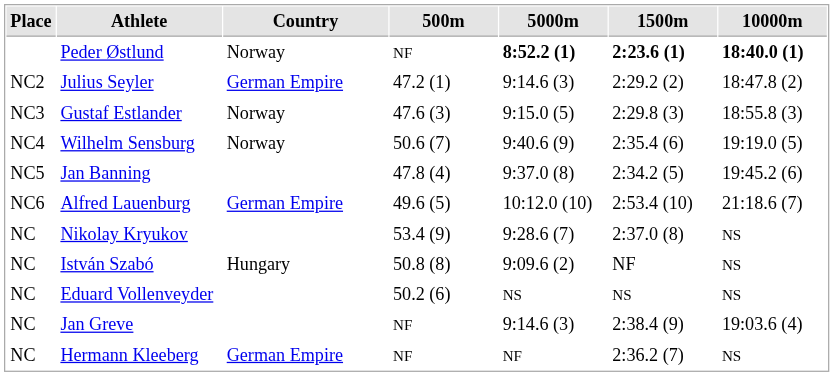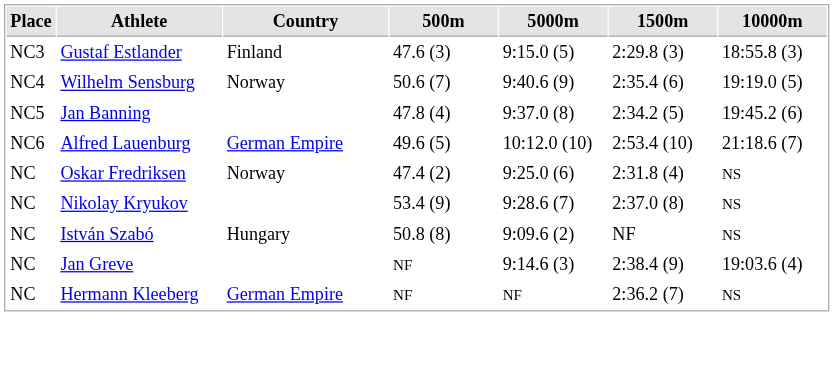- row: Peder Østlund | Norway | NF | 8:52.2 (1) | 2:23.6 (1) | 18:40.0 (1)
- row: NC2 | Julius Seyler | German Empire | 47.2 (1) | 9:14.6 (3) | 2:29.2 (2) | 18:47.8 (2)
Gustaf Estlander | Country: Norway -> Finland
+ row: NC | Oskar Fredriksen | Norway | 47.4 (2) | 9:25.0 (6) | 2:31.8 (4) | NS
- row: NC | Eduard Vollenveyder | 50.2 (6) | NS | NS | NS
